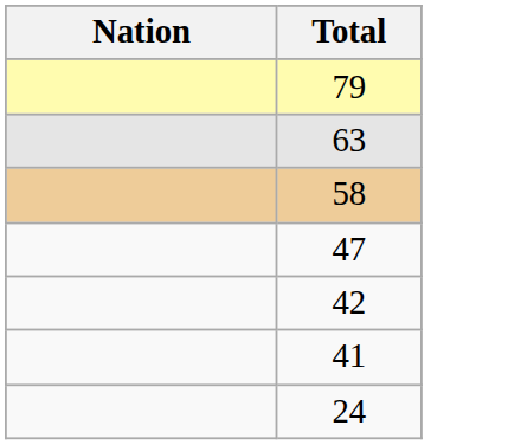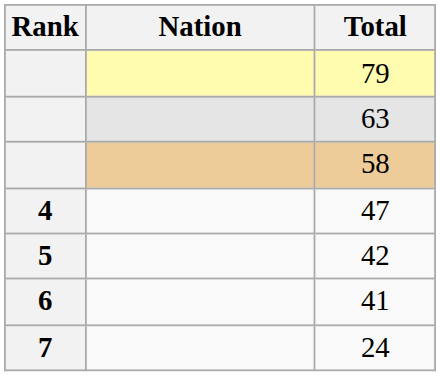+ column: Rank | 4 | 5 | 6 | 7
